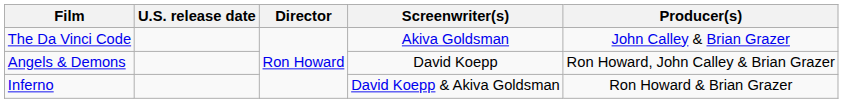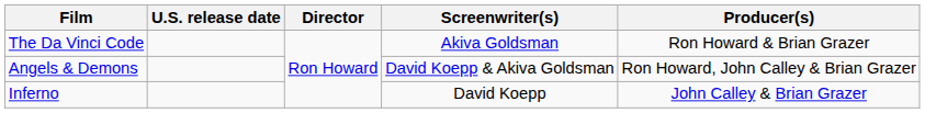The Da Vinci Code | Producer(s): John Calley & Brian Grazer -> Ron Howard & Brian Grazer
Angels & Demons | Screenwriter(s): David Koepp -> David Koepp & Akiva Goldsman
Inferno | Screenwriter(s): David Koepp & Akiva Goldsman -> David Koepp
Inferno | Producer(s): Ron Howard & Brian Grazer -> John Calley & Brian Grazer
